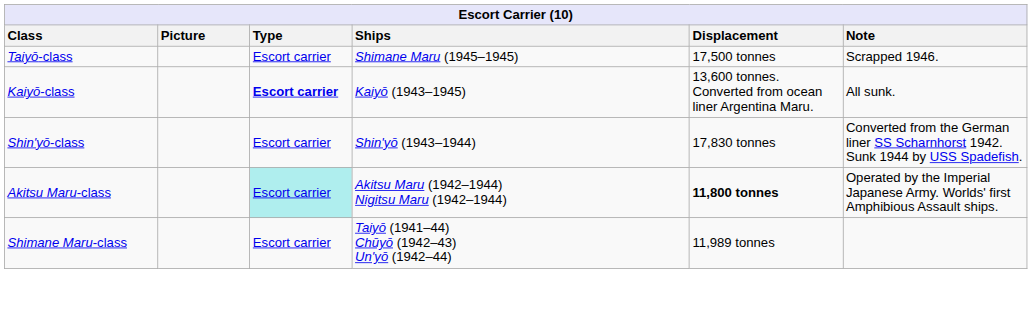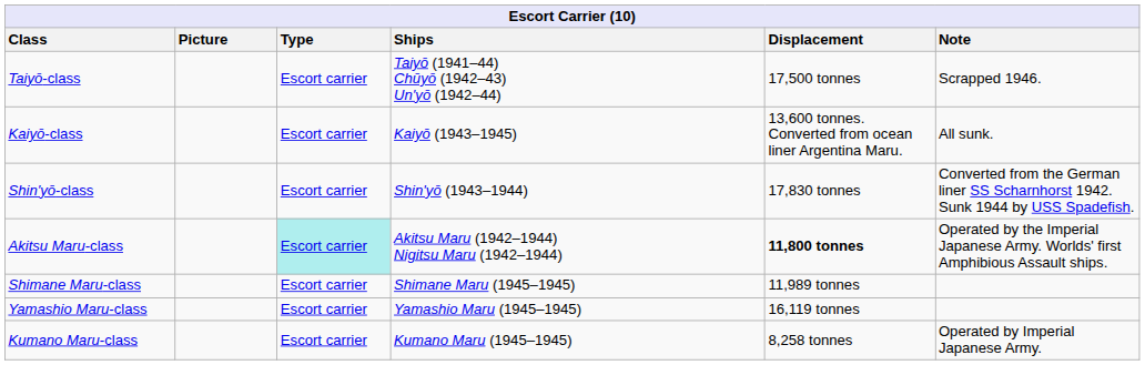Taiyō-class | Ships: Shimane Maru (1945–1945) -> Taiyō (1941–44) Chūyō (1942–43) Un'yō (1942–44)
Kaiyō-class | Type: bold -> normal
Shimane Maru-class | Ships: Taiyō (1941–44) Chūyō (1942–43) Un'yō (1942–44) -> Shimane Maru (1945–1945)
+ row: Yamashio Maru-class | Escort carrier | Yamashio Maru (1945–1945) | 16,119 tonnes
+ row: Kumano Maru-class | Escort carrier | Kumano Maru (1945–1945) | 8,258 tonnes | Operated by Imperial Japanese Army.
